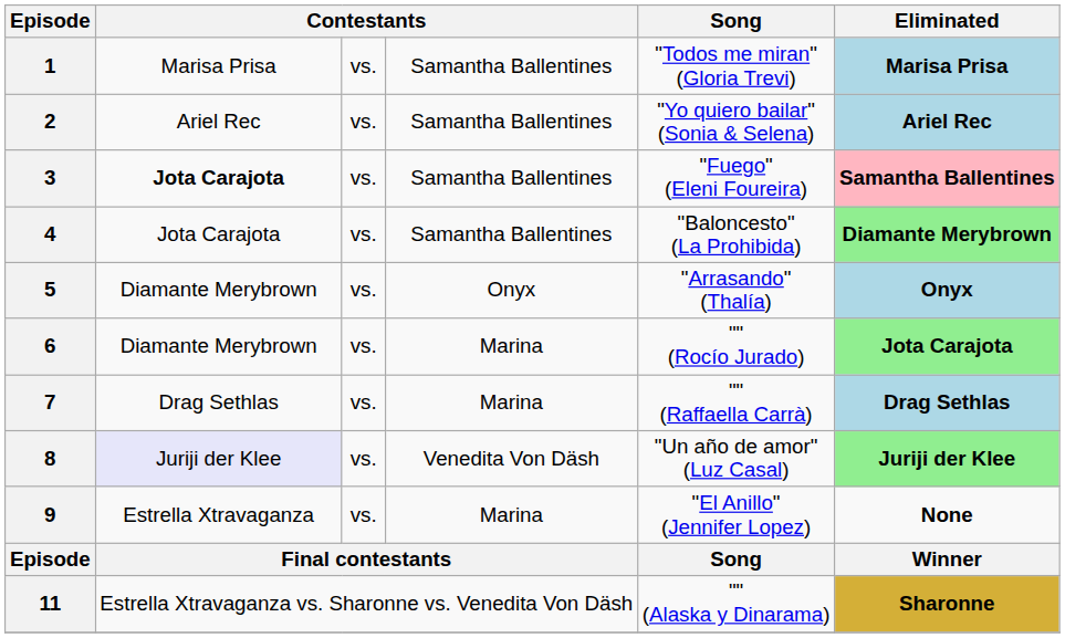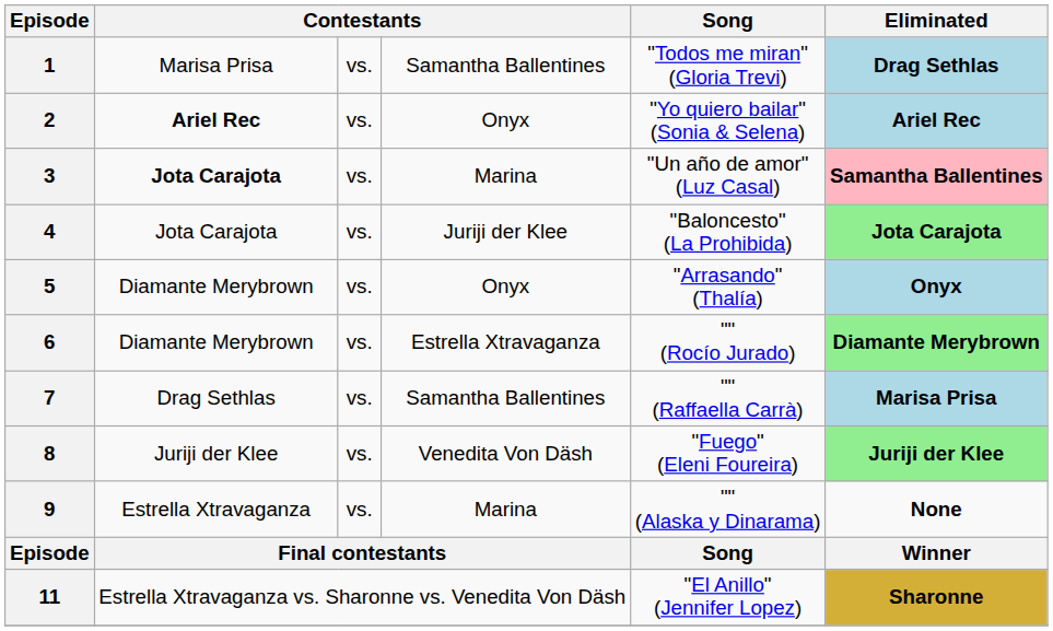1 | Eliminated: Marisa Prisa -> Drag Sethlas
2 | column 2: normal -> bold
2 | column 4: Samantha Ballentines -> Onyx
3 | column 4: Samantha Ballentines -> Marina
3 | Song: "Fuego" (Eleni Foureira) -> "Un año de amor" (Luz Casal)
4 | column 4: Samantha Ballentines -> Juriji der Klee
4 | Eliminated: Diamante Merybrown -> Jota Carajota
6 | column 4: Marina -> Estrella Xtravaganza
6 | Eliminated: Jota Carajota -> Diamante Merybrown
7 | column 4: Marina -> Samantha Ballentines
7 | Eliminated: Drag Sethlas -> Marisa Prisa
8 | column 2: lavender background -> no background
8 | Song: "Un año de amor" (Luz Casal) -> "Fuego" (Eleni Foureira)
9 | Song: "El Anillo" (Jennifer Lopez) -> "" (Alaska y Dinarama)
11 | Song: "" (Alaska y Dinarama) -> "El Anillo" (Jennifer Lopez)
